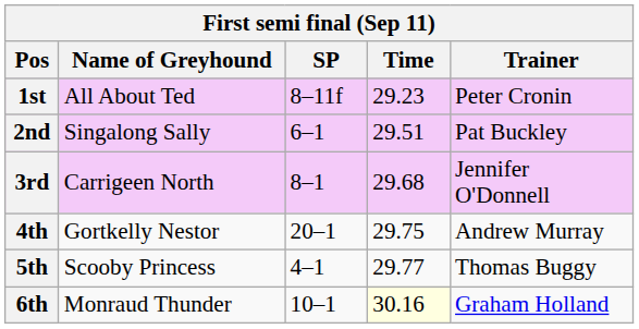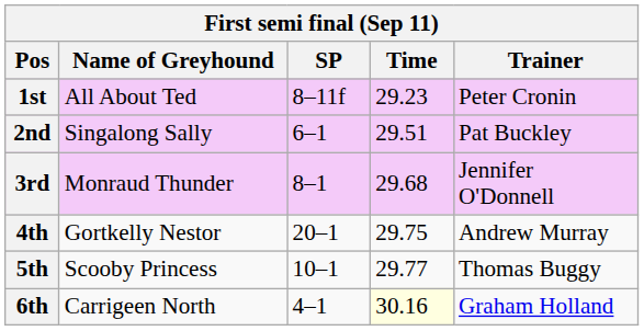3rd | Name of Greyhound: Carrigeen North -> Monraud Thunder
5th | SP: 4–1 -> 10–1
6th | Name of Greyhound: Monraud Thunder -> Carrigeen North
6th | SP: 10–1 -> 4–1
